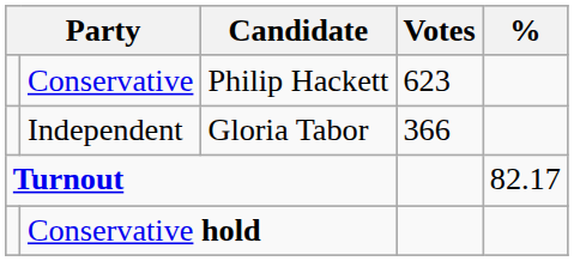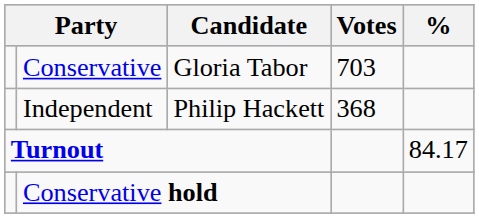Conservative | Candidate: Philip Hackett -> Gloria Tabor
Conservative | Votes: 623 -> 703
Independent | Candidate: Gloria Tabor -> Philip Hackett
Independent | Votes: 366 -> 368
Turnout | %: 82.17 -> 84.17
